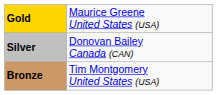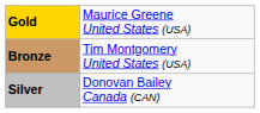rows swapped: Silver <-> Bronze
